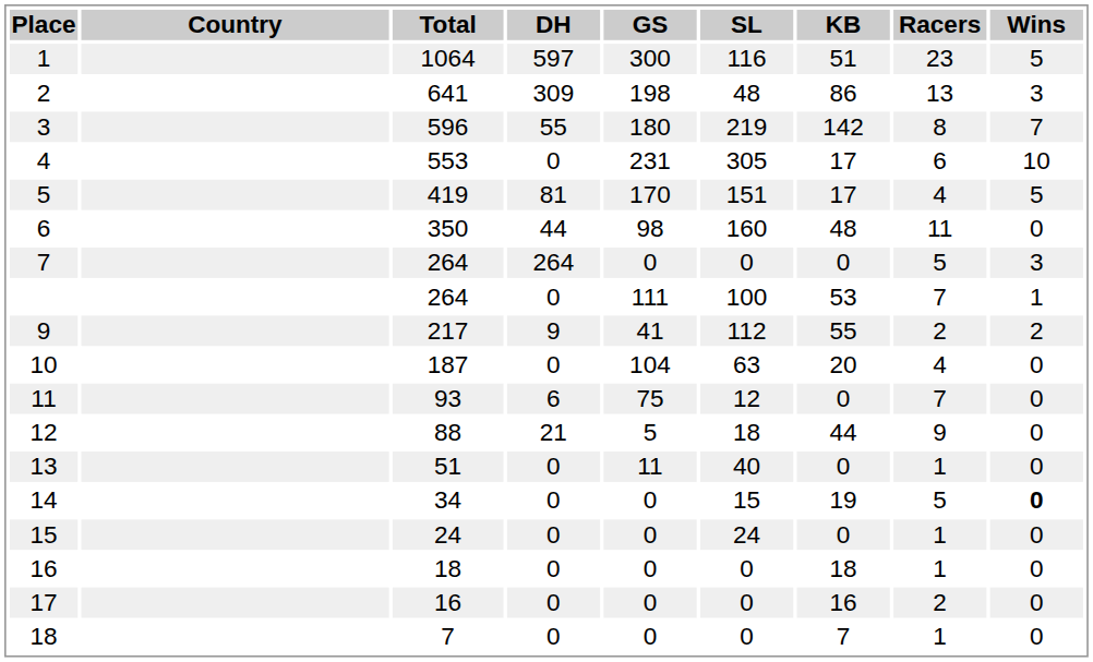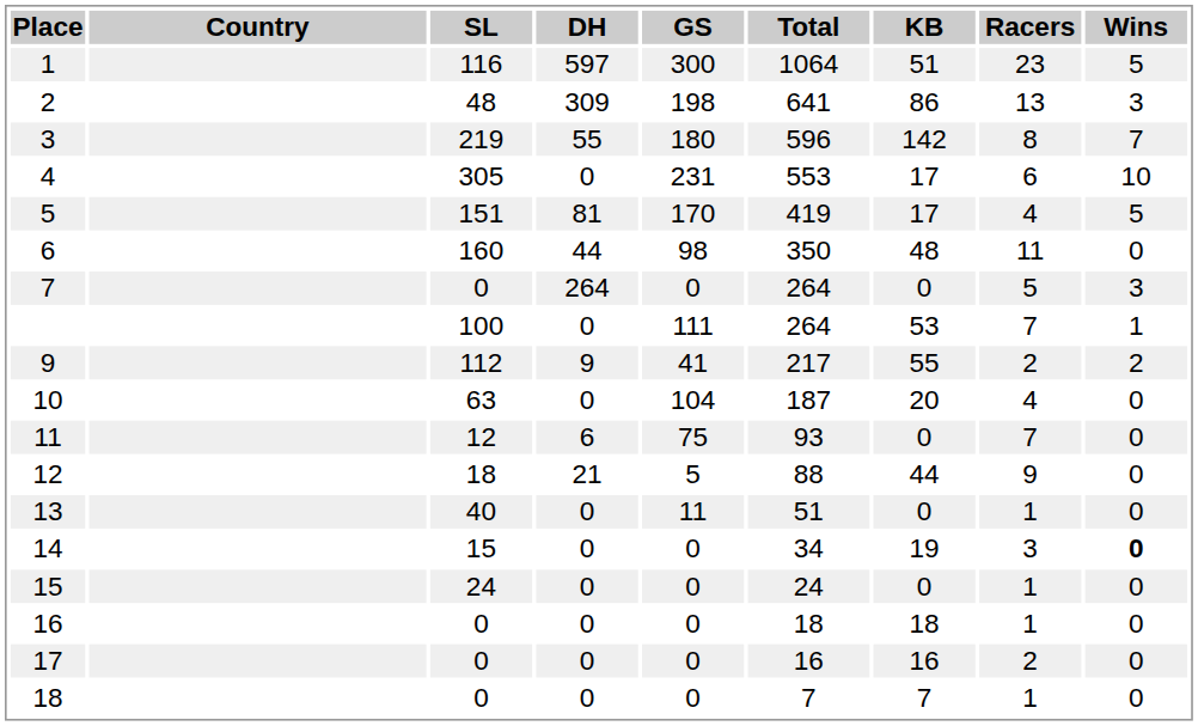columns swapped: Total <-> SL
14 | Racers: 5 -> 3
